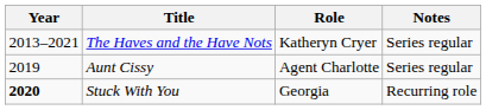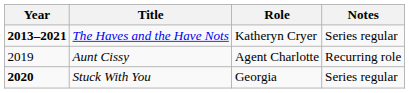The Haves and the Have Nots | Year: normal -> bold
Aunt Cissy | Notes: Series regular -> Recurring role
Stuck With You | Notes: Recurring role -> Series regular
